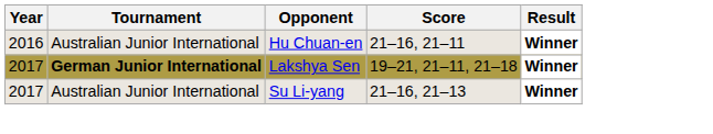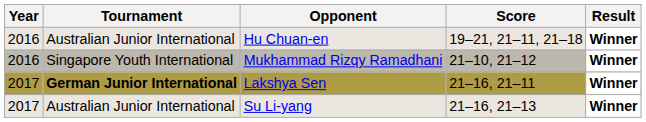Hu Chuan-en | Score: 21–16, 21–11 -> 19–21, 21–11, 21–18
+ row: 2016 | Singapore Youth International | Mukhammad Rizqy Ramadhani | 21–10, 21–12 | Winner
Lakshya Sen | Score: 19–21, 21–11, 21–18 -> 21–16, 21–11
